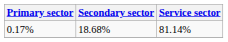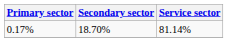0.17% | Secondary sector: 18.68% -> 18.70%
